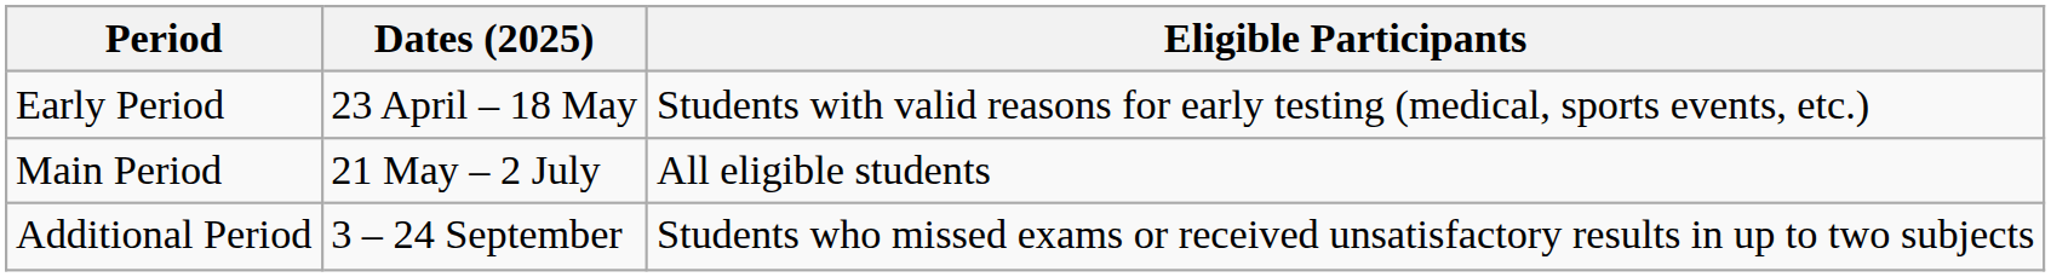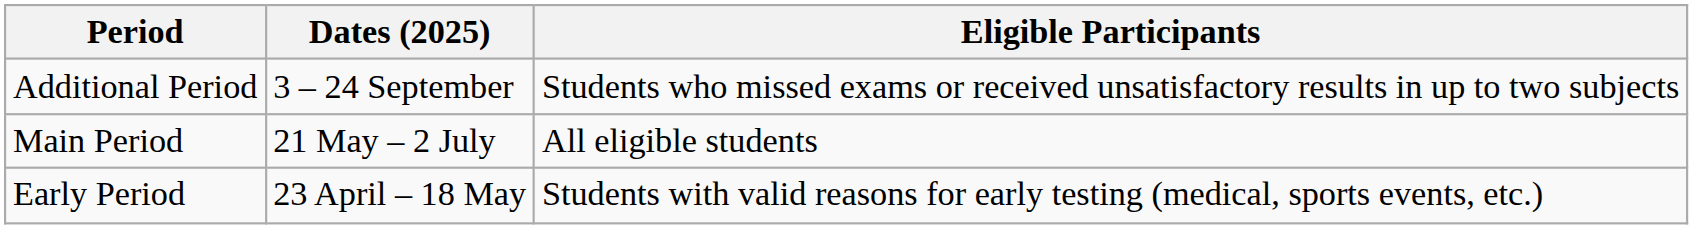rows swapped: Early Period <-> Additional Period
